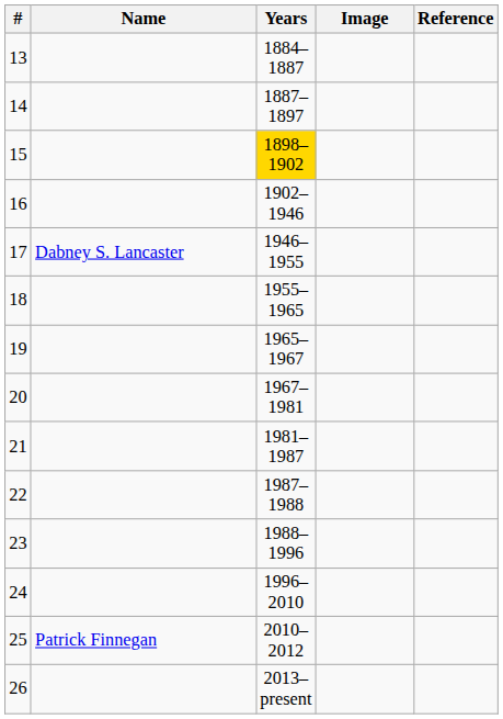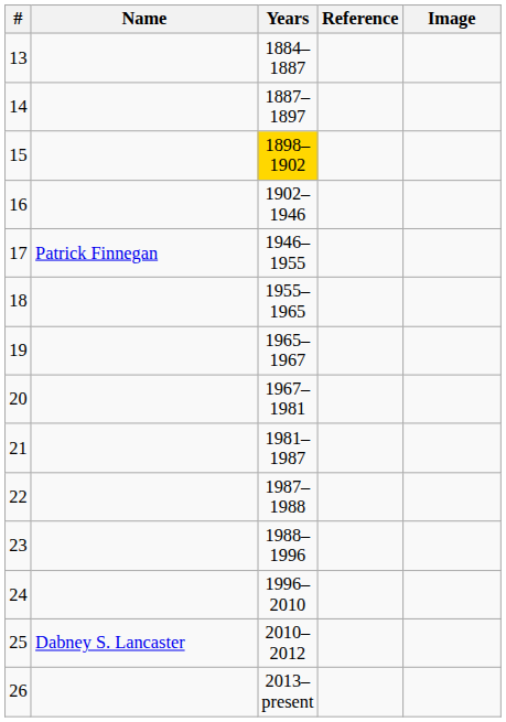columns swapped: Reference <-> Image
17 | Name: Dabney S. Lancaster -> Patrick Finnegan
25 | Name: Patrick Finnegan -> Dabney S. Lancaster
